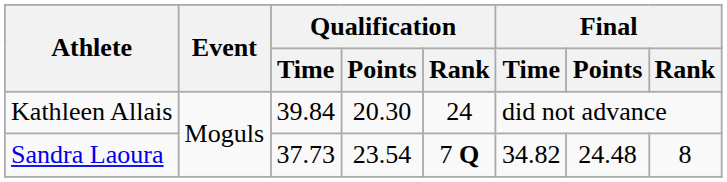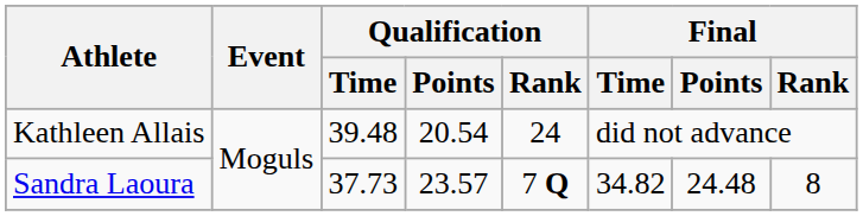Kathleen Allais | Qualification / Time: 39.84 -> 39.48
Kathleen Allais | Qualification / Points: 20.30 -> 20.54
Sandra Laoura | Qualification / Points: 23.54 -> 23.57
